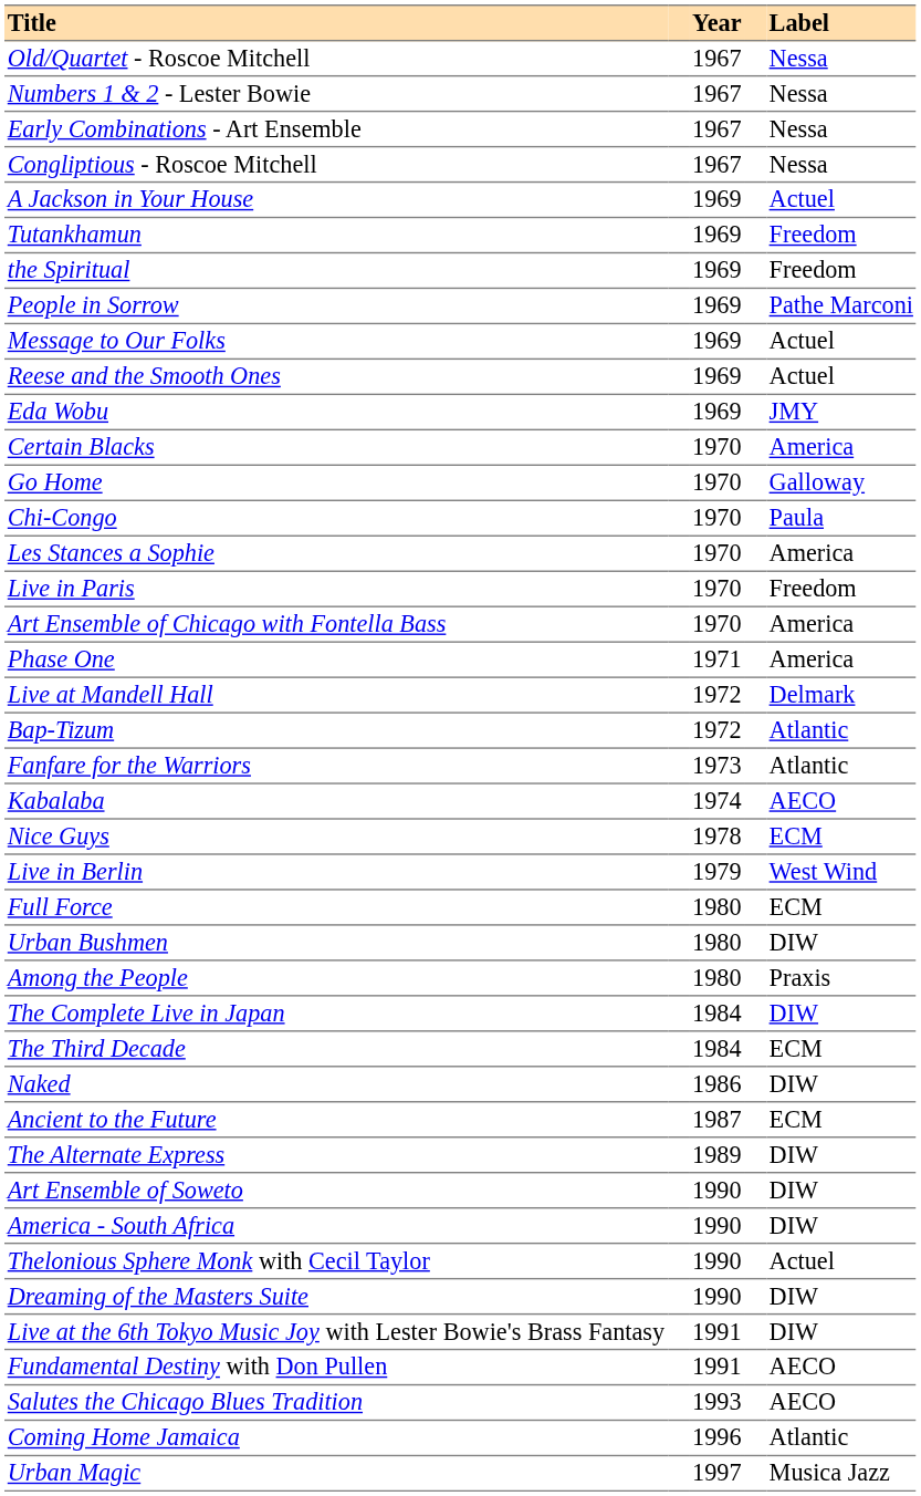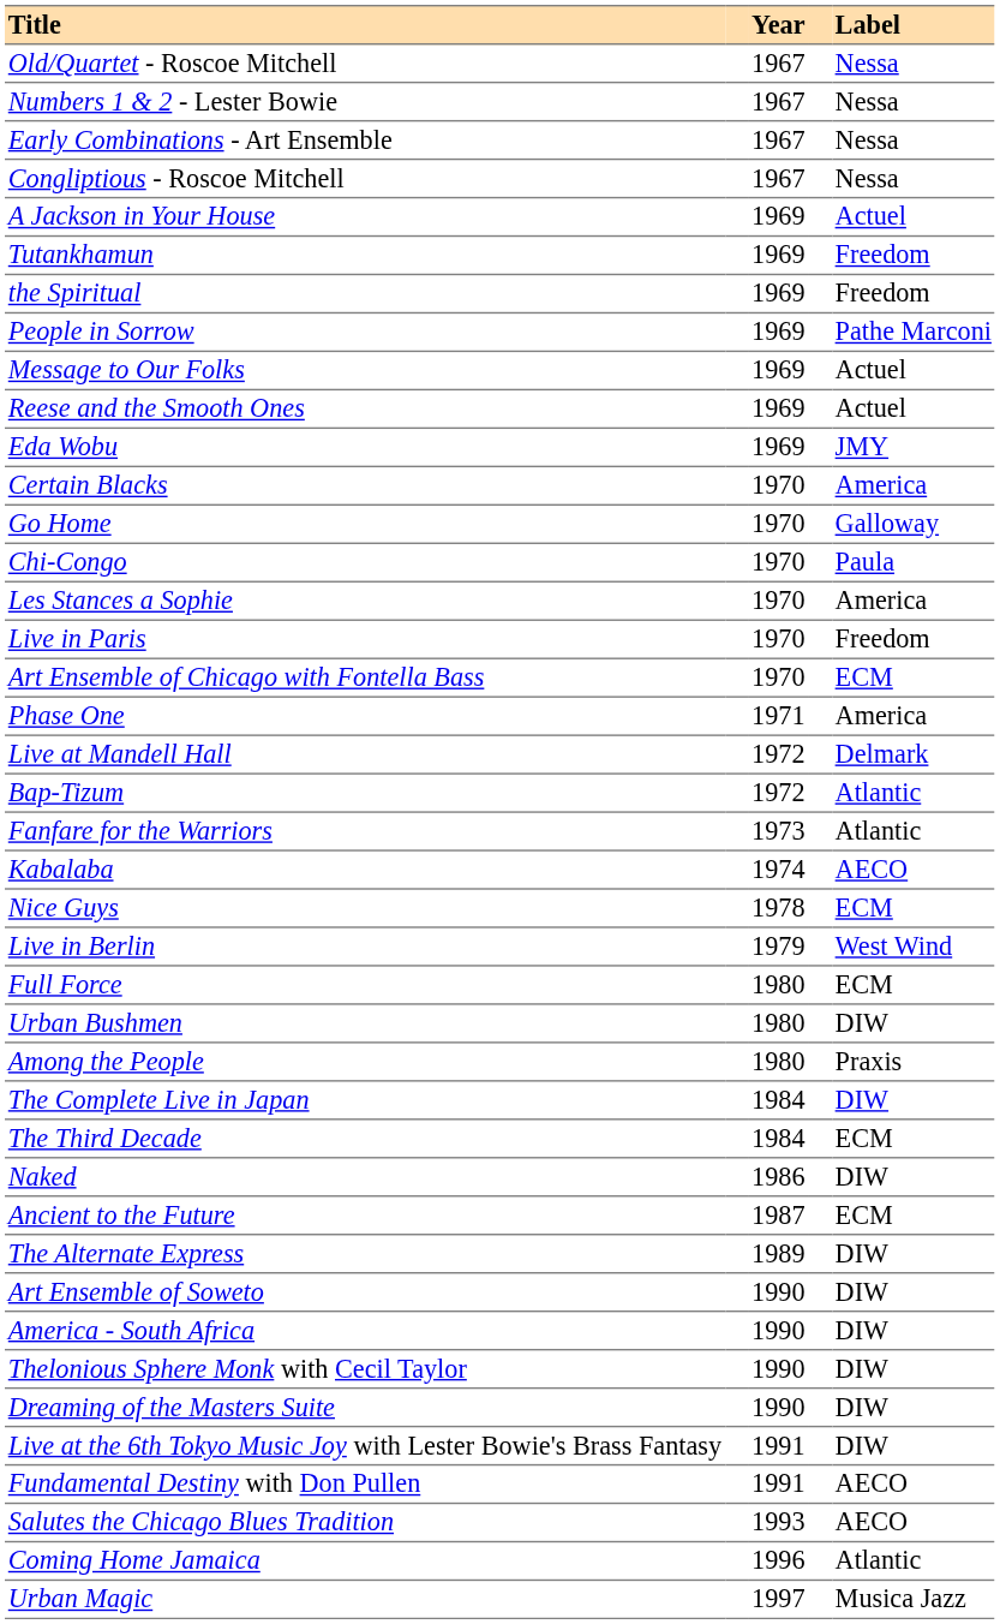Art Ensemble of Chicago with Fontella Bass | Label: America -> ECM
Thelonious Sphere Monk with Cecil Taylor | Label: Actuel -> DIW
